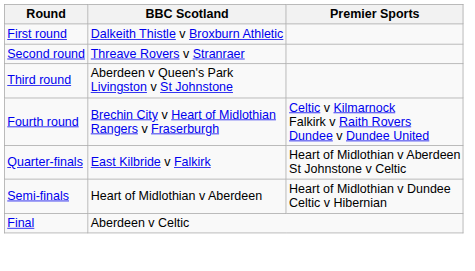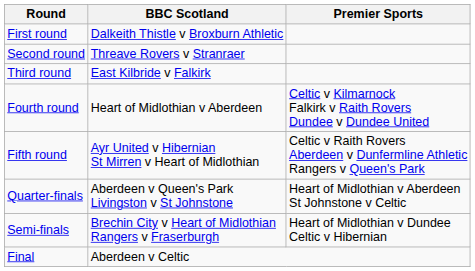Third round | BBC Scotland: Aberdeen v Queen's Park Livingston v St Johnstone -> East Kilbride v Falkirk
Fourth round | BBC Scotland: Brechin City v Heart of Midlothian Rangers v Fraserburgh -> Heart of Midlothian v Aberdeen
+ row: Fifth round | Ayr United v Hibernian St Mirren v Heart of Midlothian | Celtic v Raith Rovers Aberdeen v Dunfermline Athletic Rangers v Queen's Park
Quarter-finals | BBC Scotland: East Kilbride v Falkirk -> Aberdeen v Queen's Park Livingston v St Johnstone
Semi-finals | BBC Scotland: Heart of Midlothian v Aberdeen -> Brechin City v Heart of Midlothian Rangers v Fraserburgh
